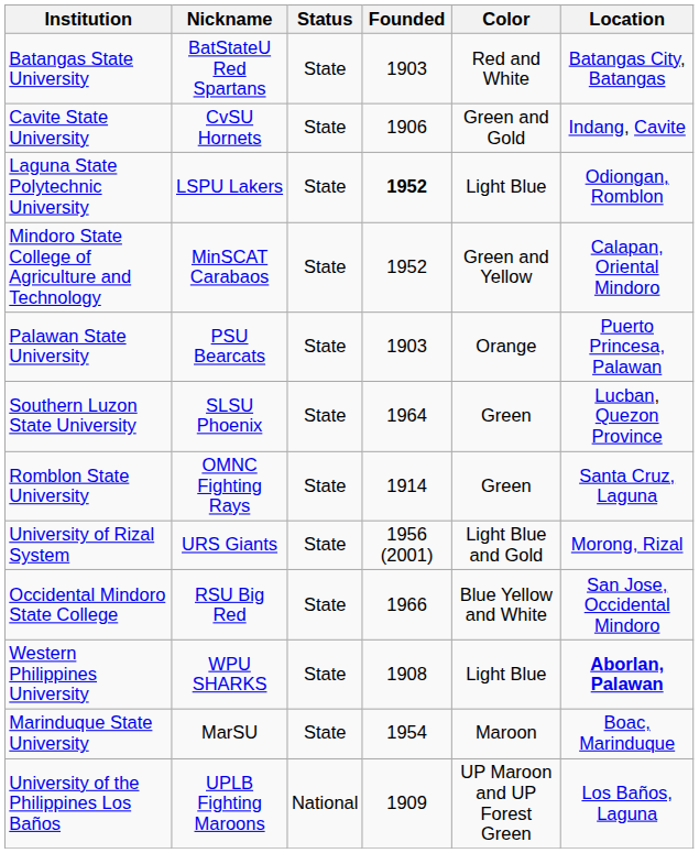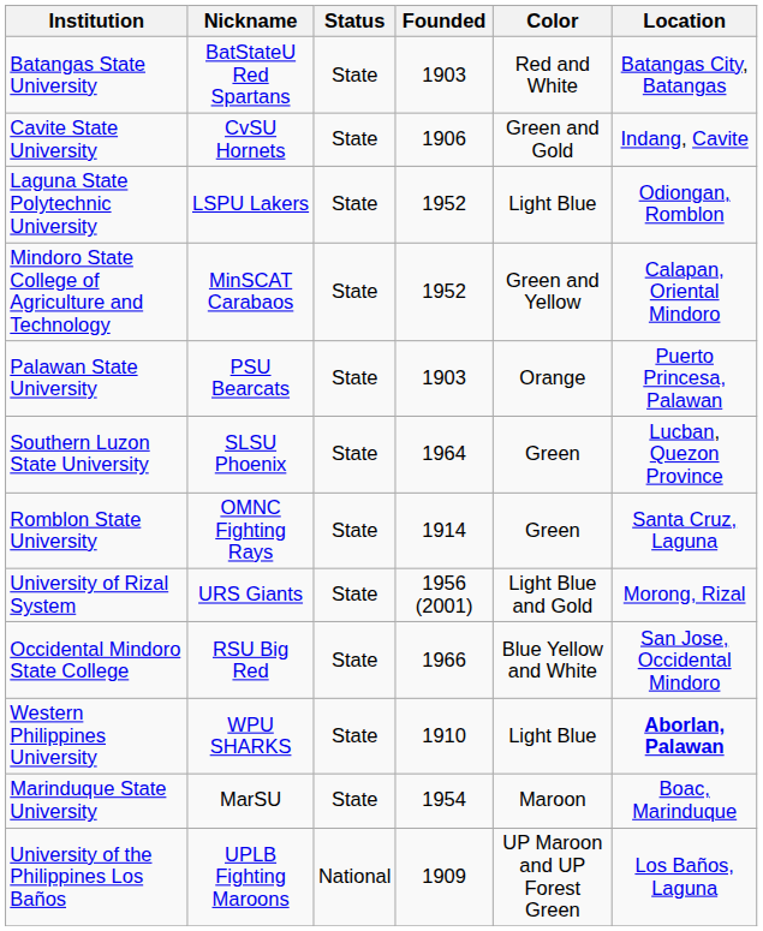Laguna State Polytechnic University | Founded: bold -> normal
Western Philippines University | Founded: 1908 -> 1910
